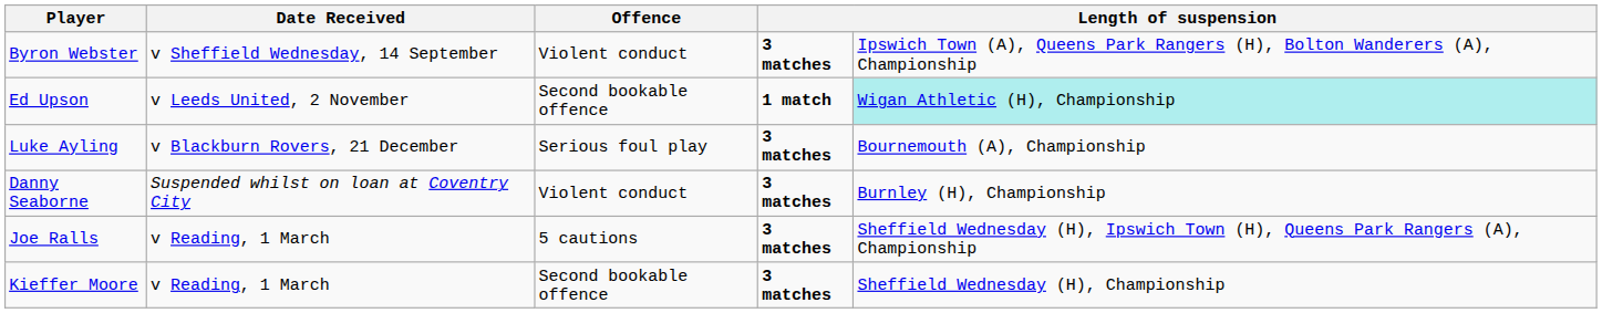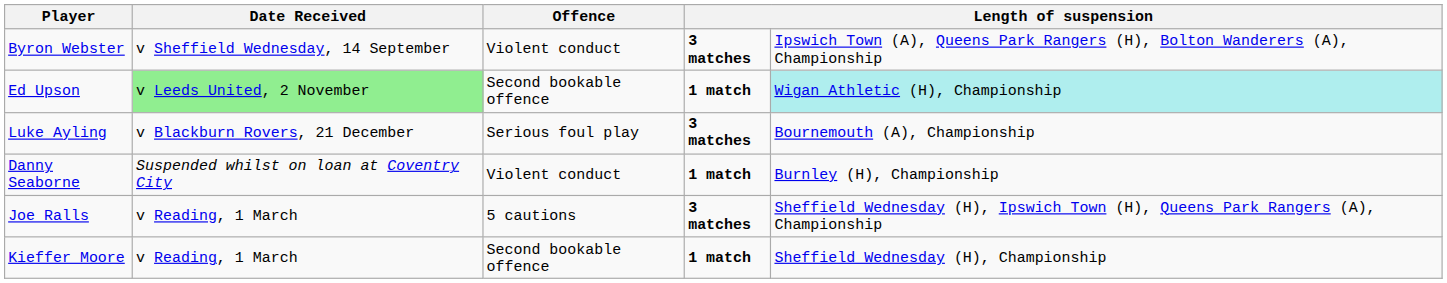Ed Upson | Date Received: no background -> lightgreen background
Danny Seaborne | column 4: 3 matches -> 1 match
Kieffer Moore | column 4: 3 matches -> 1 match
